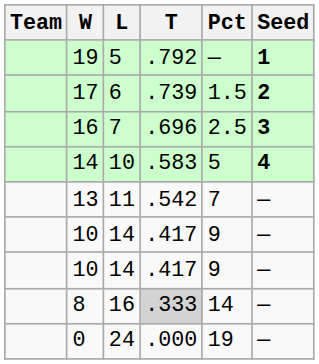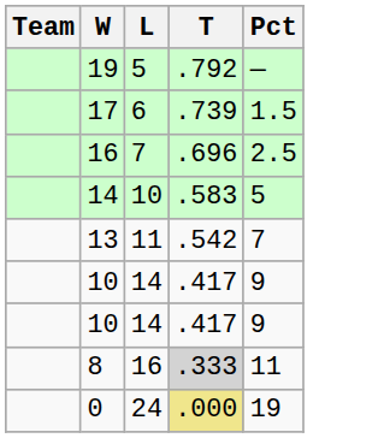- column: Seed | 1 | 2 | 3 | 4 | — | — | — | — | —
8 | Pct: 14 -> 11
0 | T: no background -> khaki background
